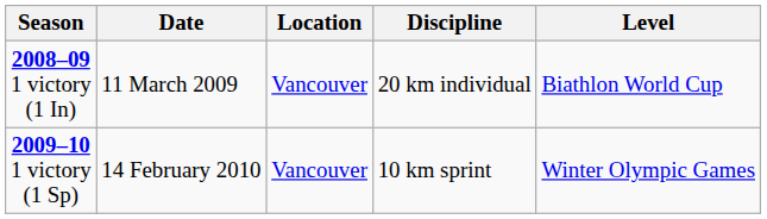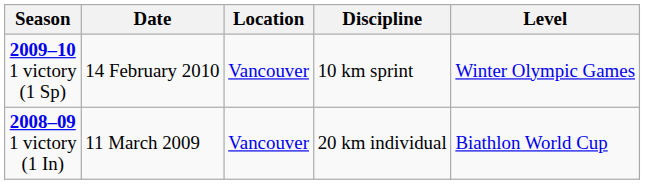rows swapped: 2008–09 1 victory (1 In) <-> 2009–10 1 victory (1 Sp)
